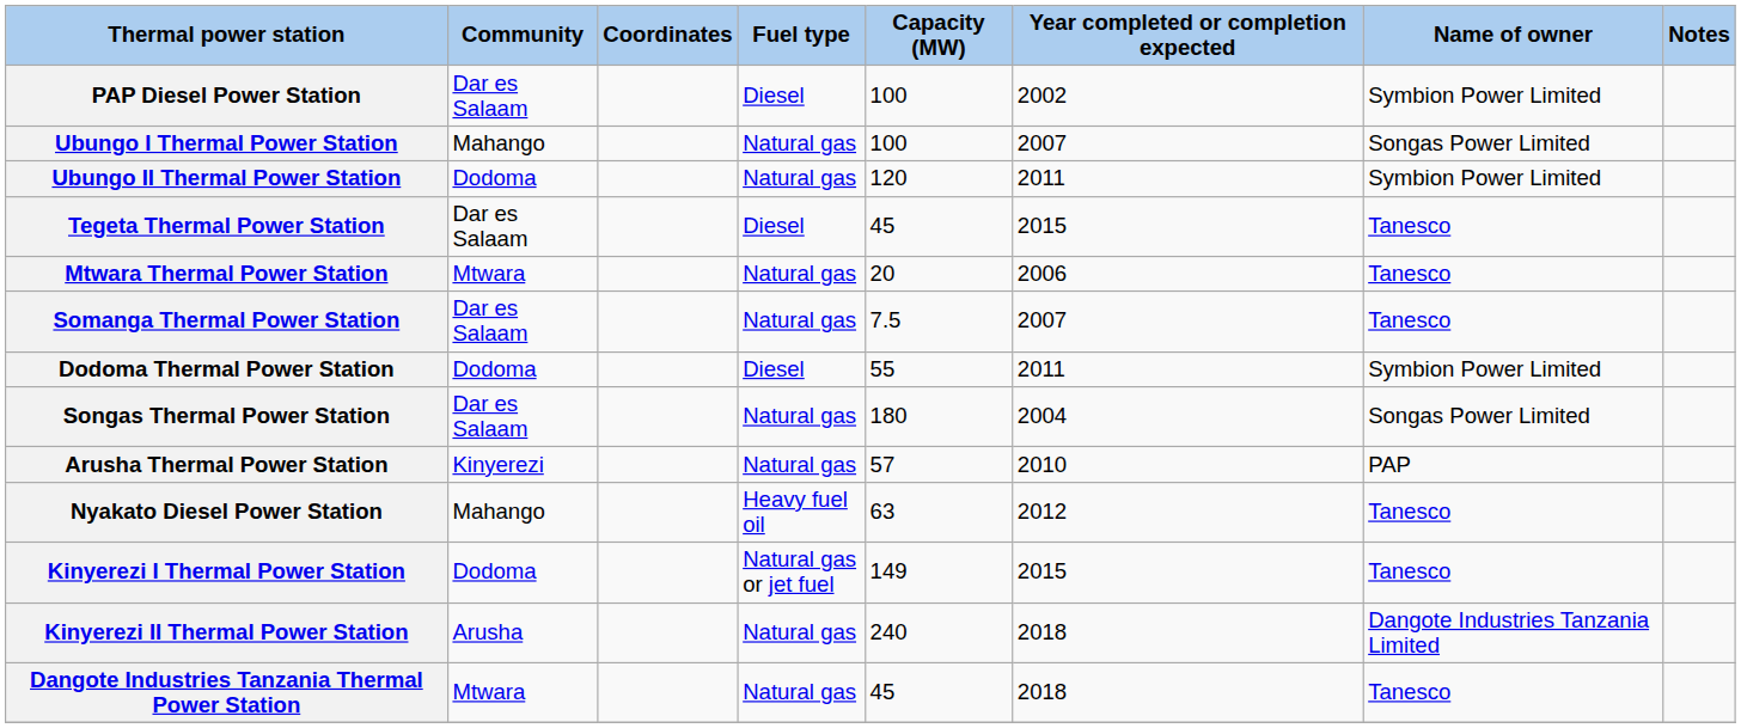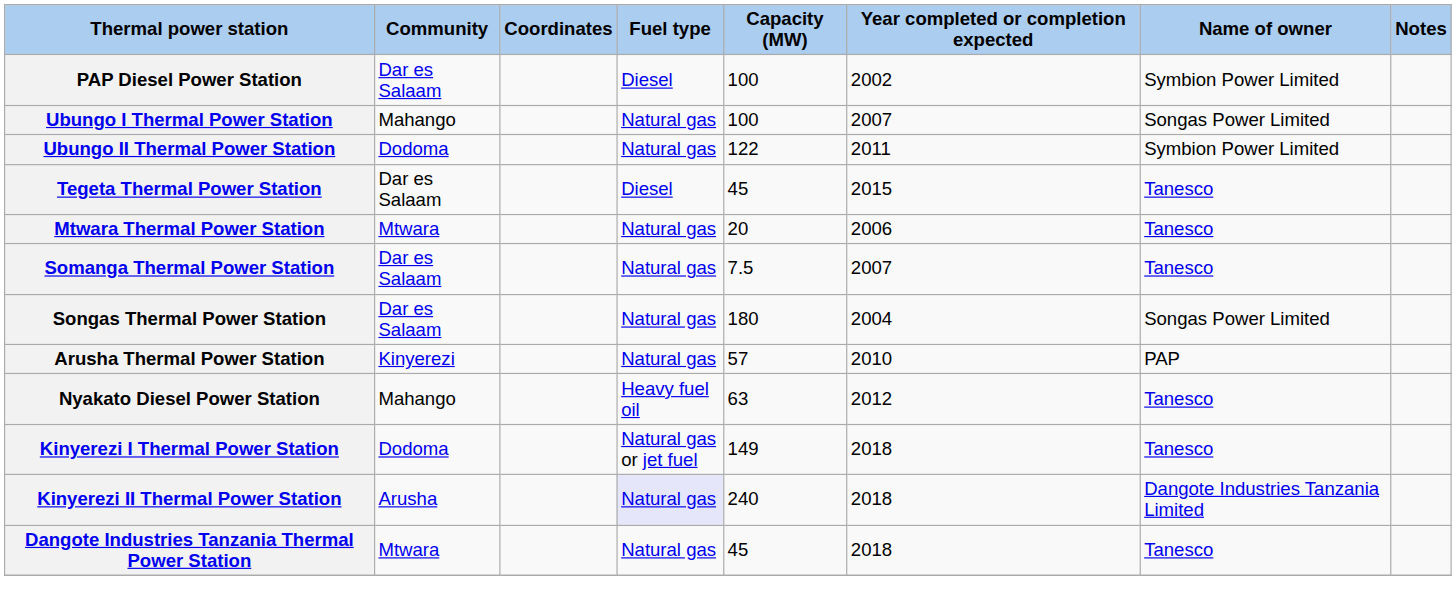Ubungo II Thermal Power Station | Capacity (MW): 120 -> 122
- row: Dodoma Thermal Power Station | Dodoma | Diesel | 55 | 2011 | Symbion Power Limited
Kinyerezi I Thermal Power Station | Year completed or completion expected: 2015 -> 2018
Kinyerezi II Thermal Power Station | Fuel type: no background -> lavender background
